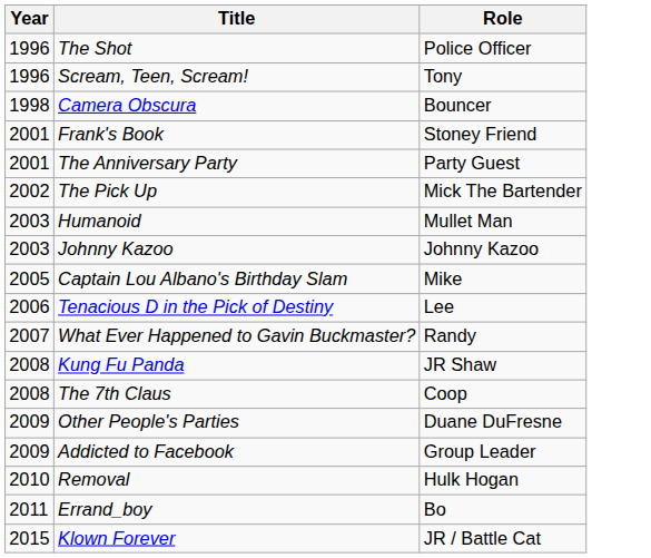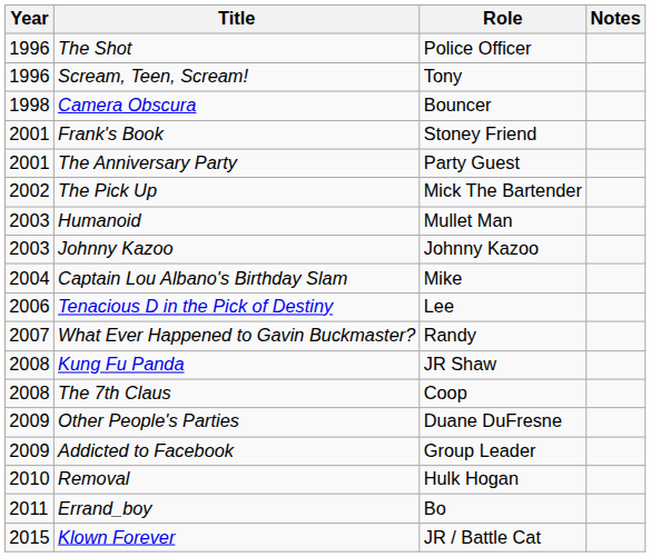+ column: Notes
Captain Lou Albano's Birthday Slam | Year: 2005 -> 2004
